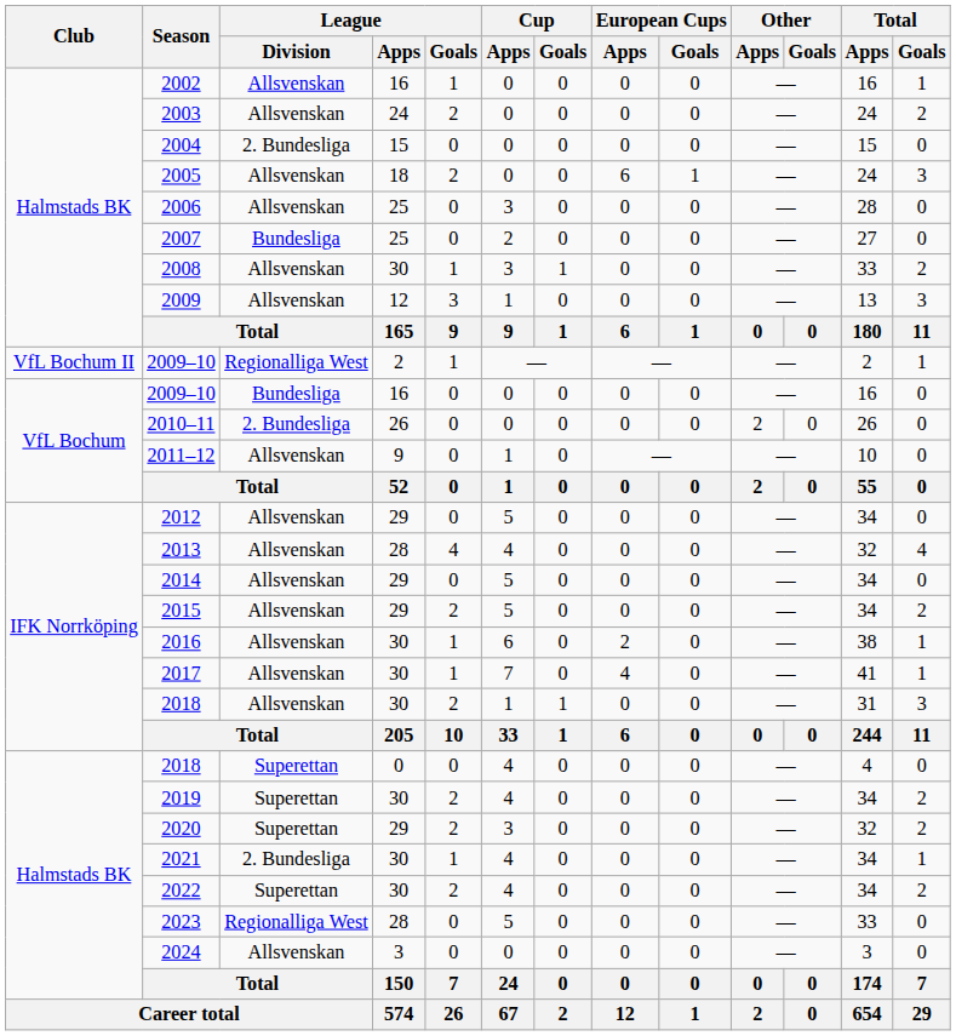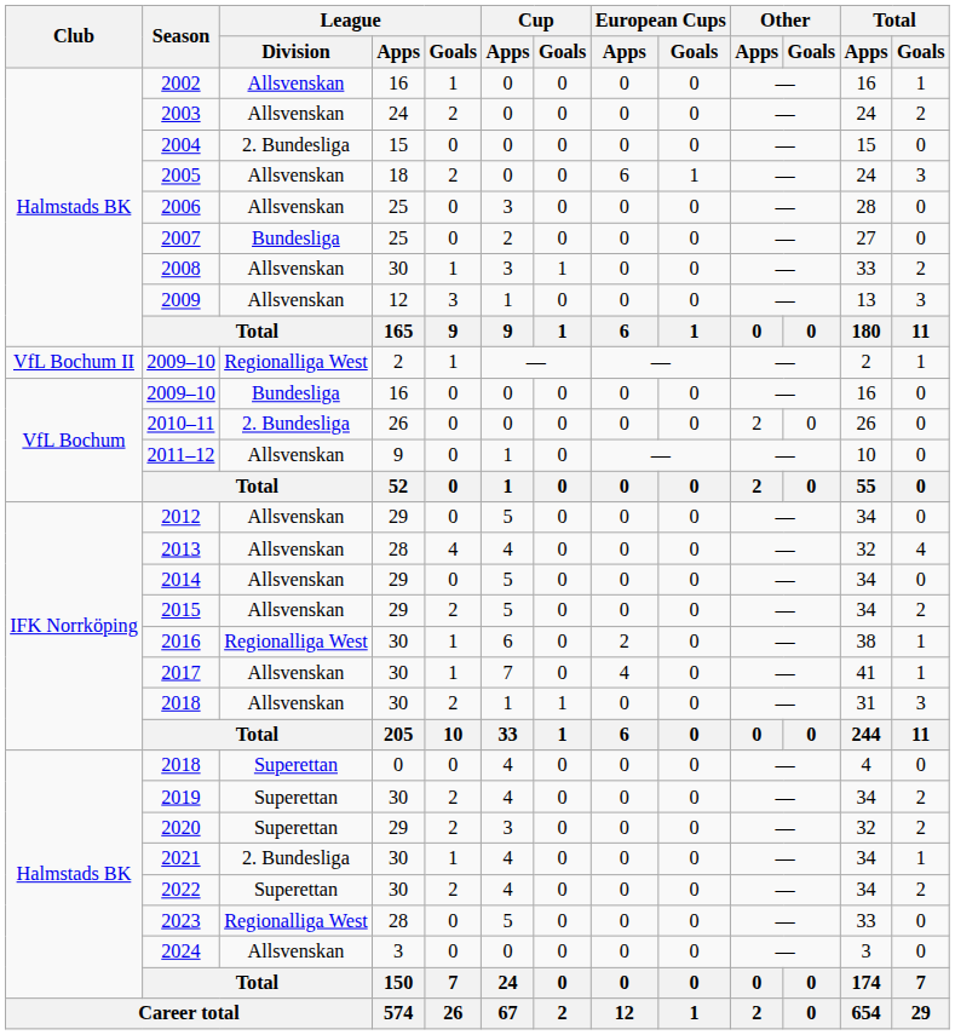2016 | League / Division: Allsvenskan -> Regionalliga West
